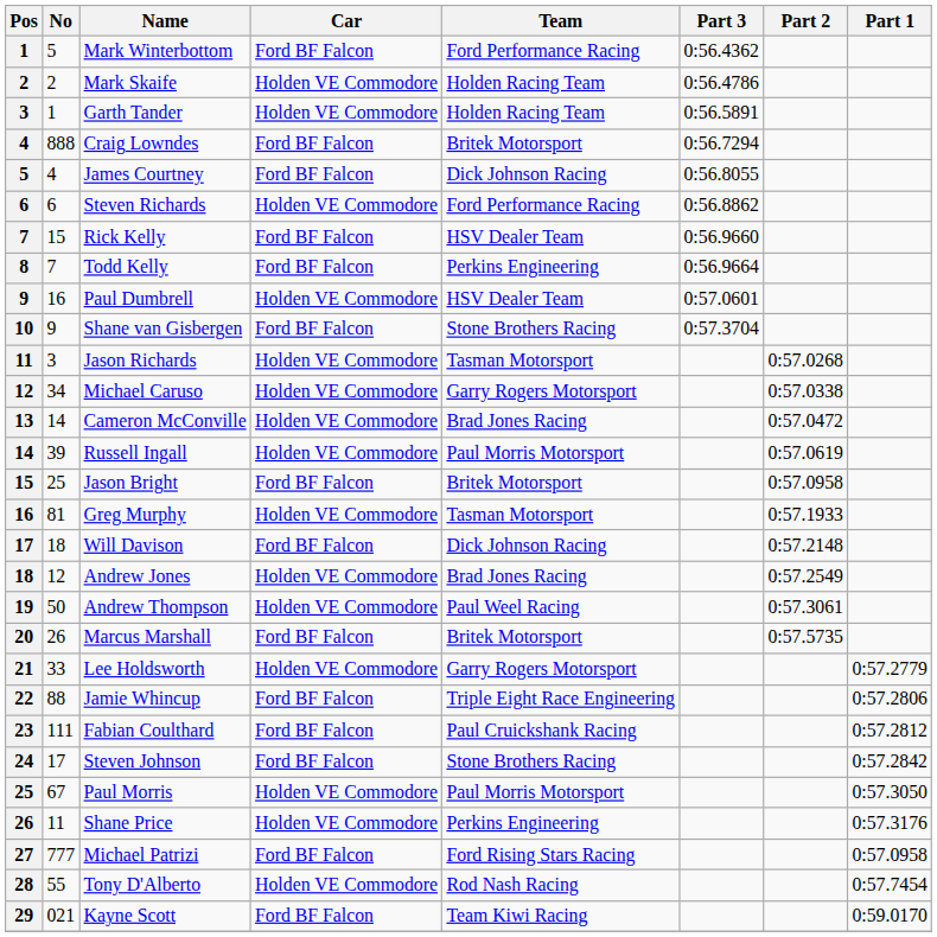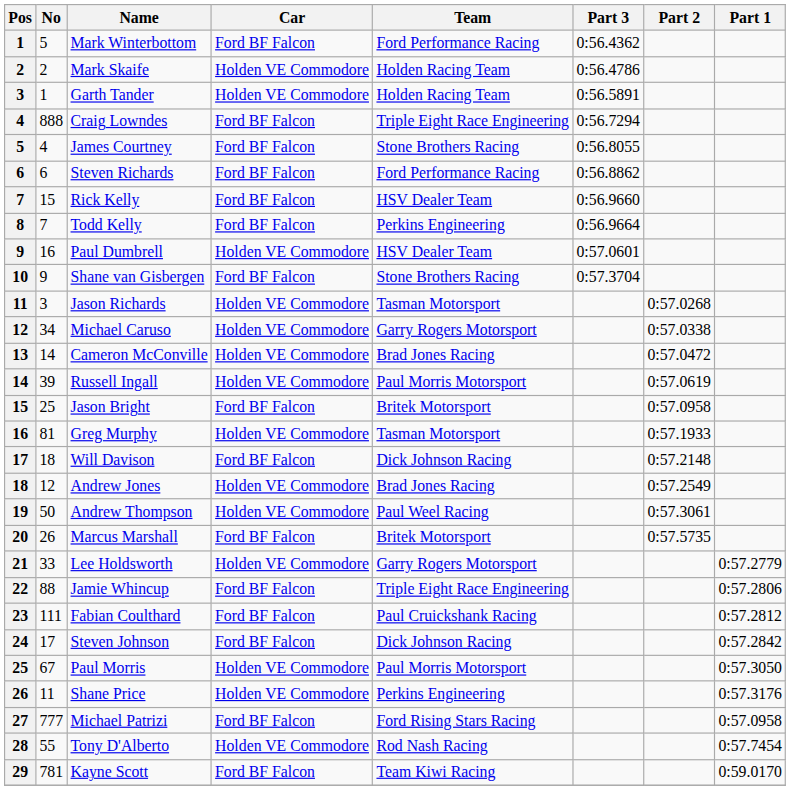Craig Lowndes | Team: Britek Motorsport -> Triple Eight Race Engineering
James Courtney | Team: Dick Johnson Racing -> Stone Brothers Racing
Steven Richards | Car: Holden VE Commodore -> Ford BF Falcon
Steven Johnson | Team: Stone Brothers Racing -> Dick Johnson Racing
Kayne Scott | No: 021 -> 781
